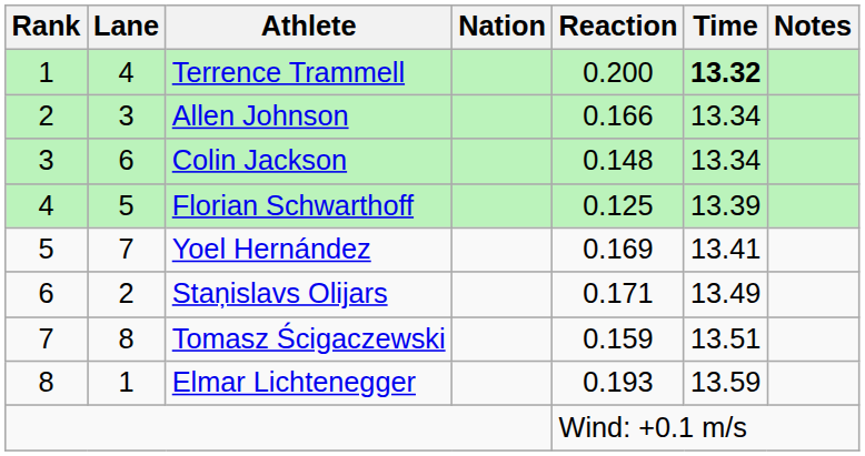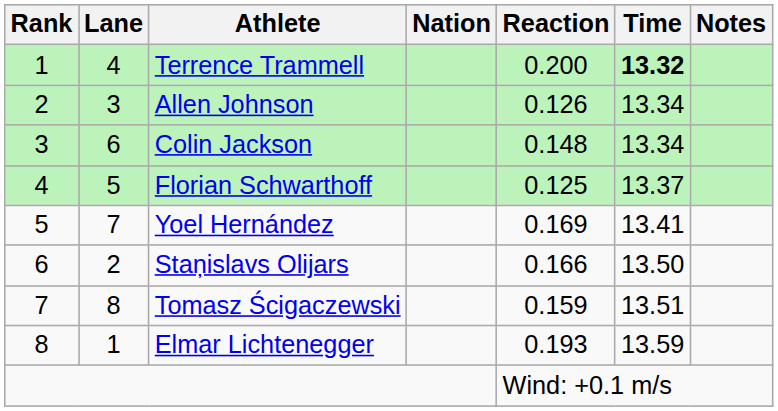Allen Johnson | Reaction: 0.166 -> 0.126
Florian Schwarthoff | Time: 13.39 -> 13.37
Staņislavs Olijars | Reaction: 0.171 -> 0.166
Staņislavs Olijars | Time: 13.49 -> 13.50
